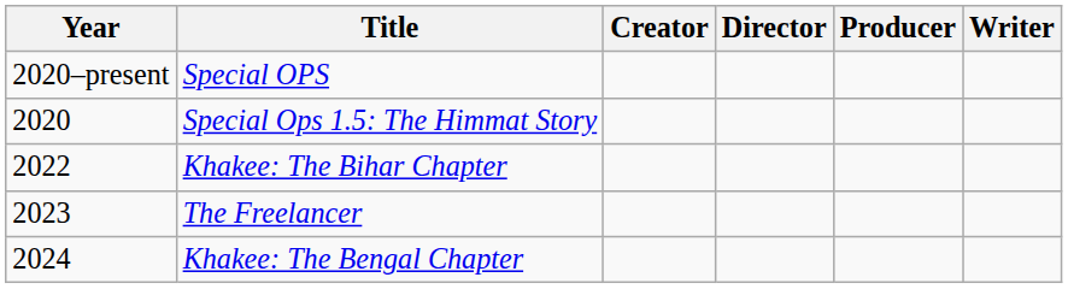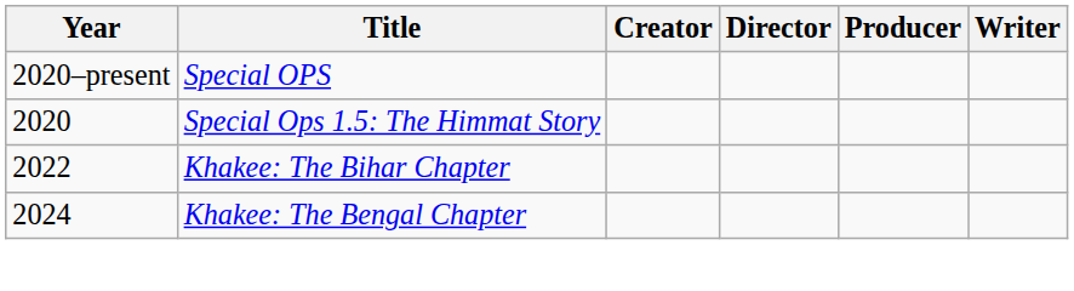- row: 2023 | The Freelancer
